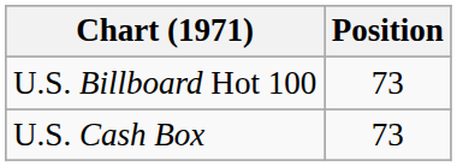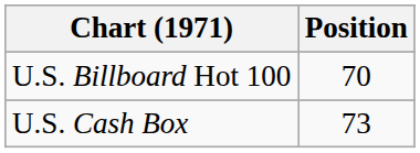U.S. Billboard Hot 100 | Position: 73 -> 70
